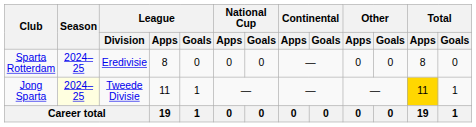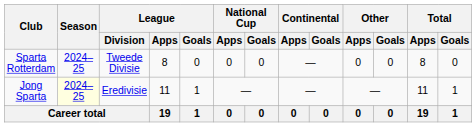Sparta Rotterdam | League / Division: Eredivisie -> Tweede Divisie
Jong Sparta | League / Division: Tweede Divisie -> Eredivisie
Jong Sparta | Total / Apps: gold background -> no background
